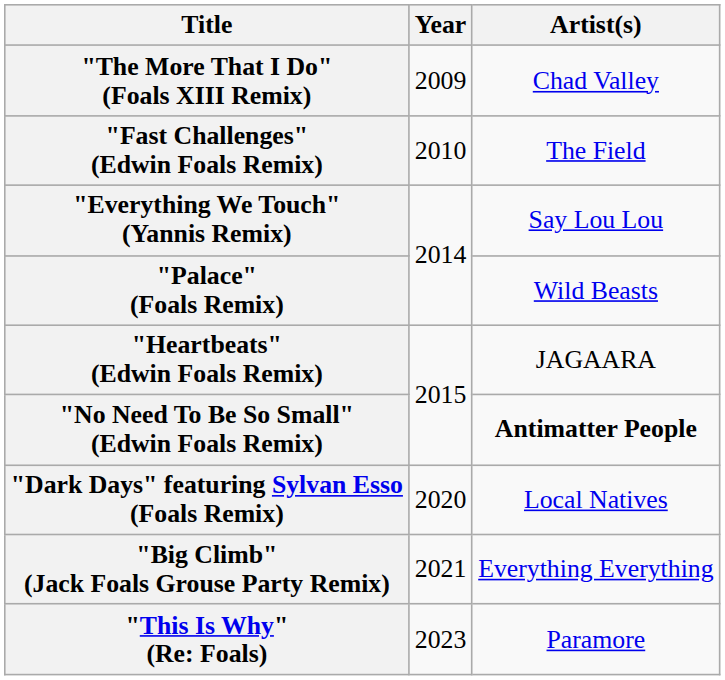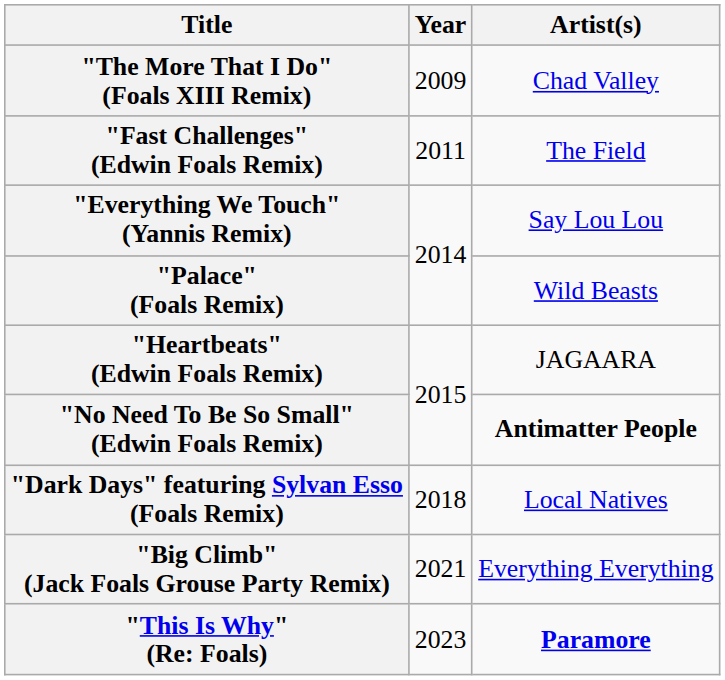"Fast Challenges" (Edwin Foals Remix) | Year: 2010 -> 2011
"Dark Days" featuring Sylvan Esso (Foals Remix) | Year: 2020 -> 2018
"This Is Why" (Re: Foals) | Artist(s): normal -> bold
